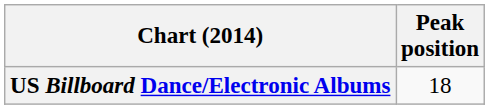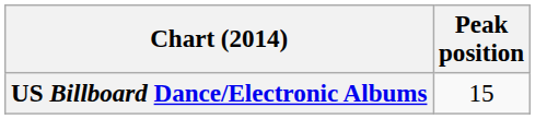US Billboard Dance/Electronic Albums | Peak position: 18 -> 15
